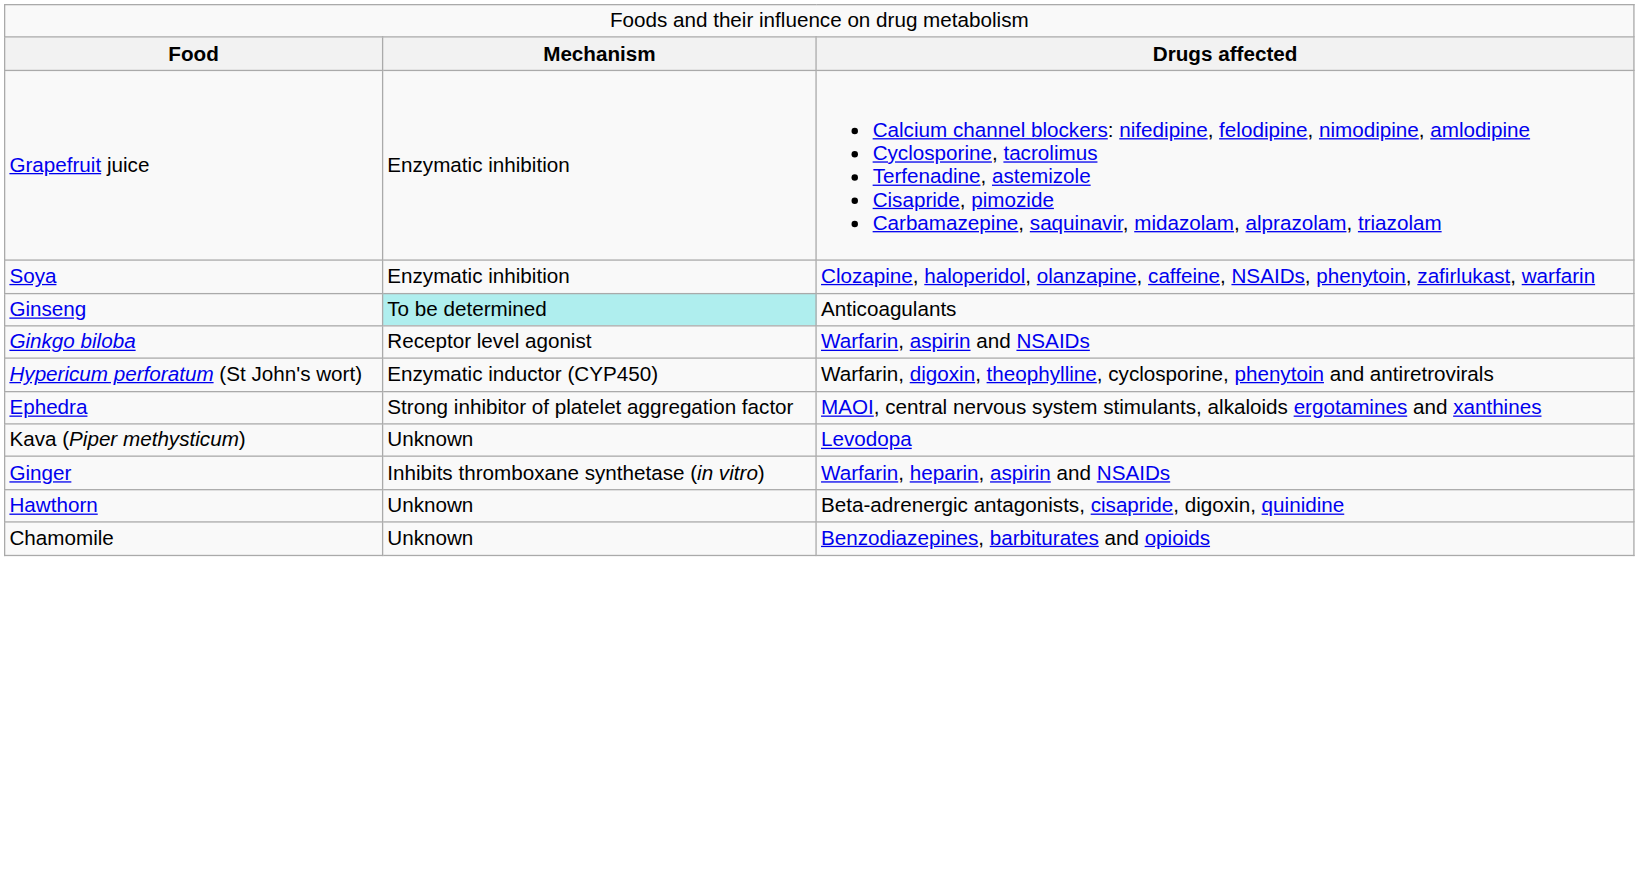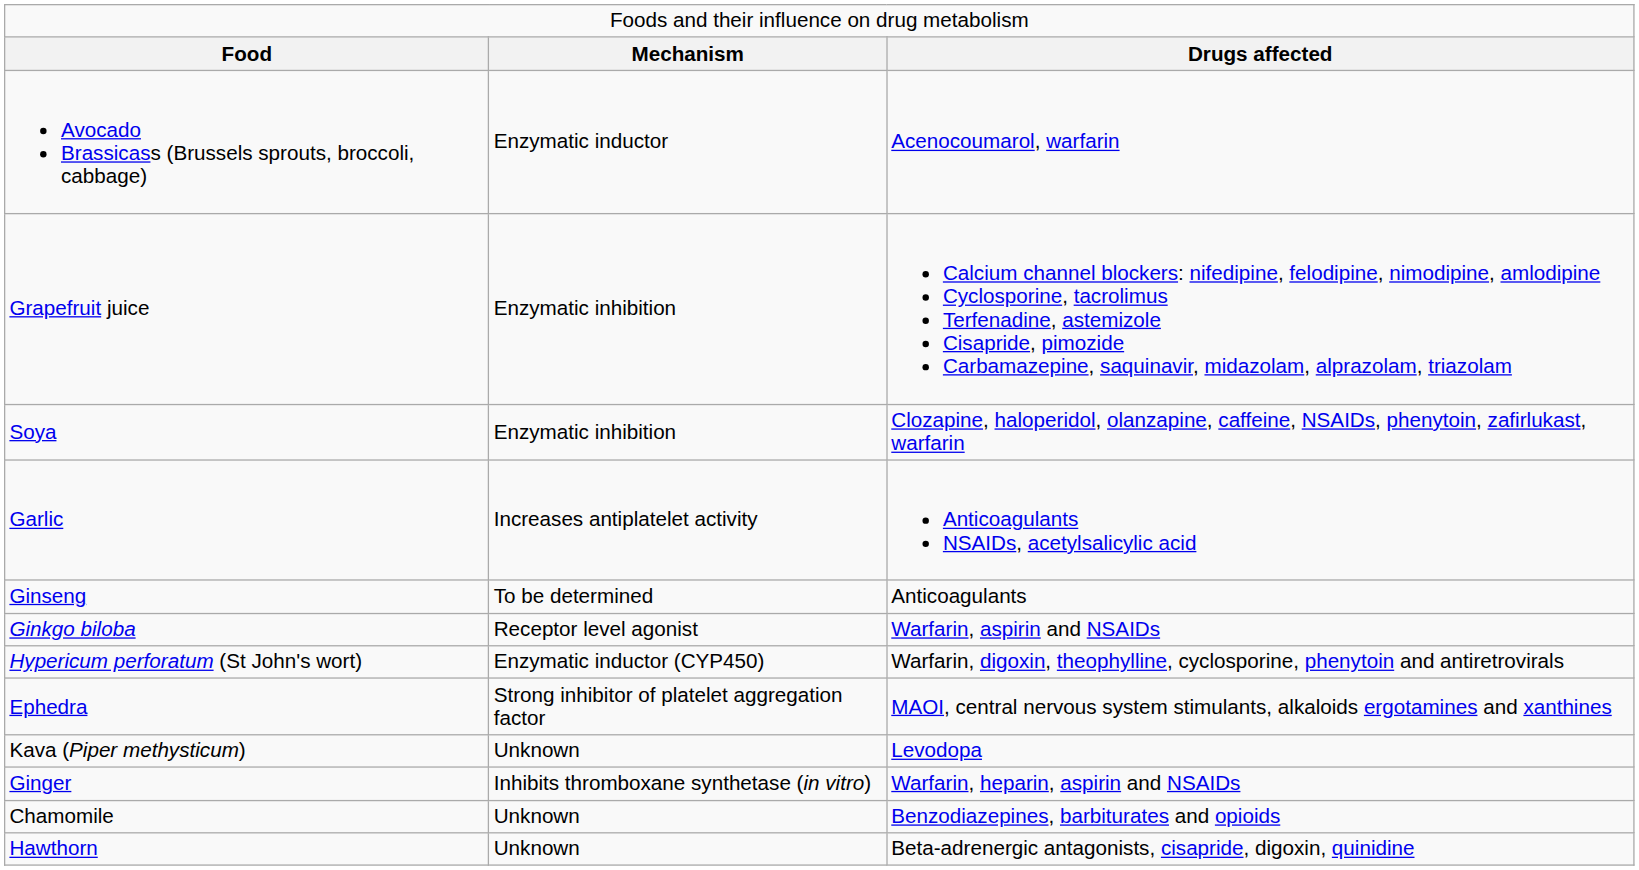+ row: Avocado Brassicass (Brussels sprouts, broccoli, cabbage) | Enzymatic inductor | Acenocoumarol, warfarin
+ row: Garlic | Increases antiplatelet activity | Anticoagulants NSAIDs, acetylsalicylic acid
Ginseng | column 2: paleturquoise background -> no background
rows swapped: Chamomile <-> Hawthorn
